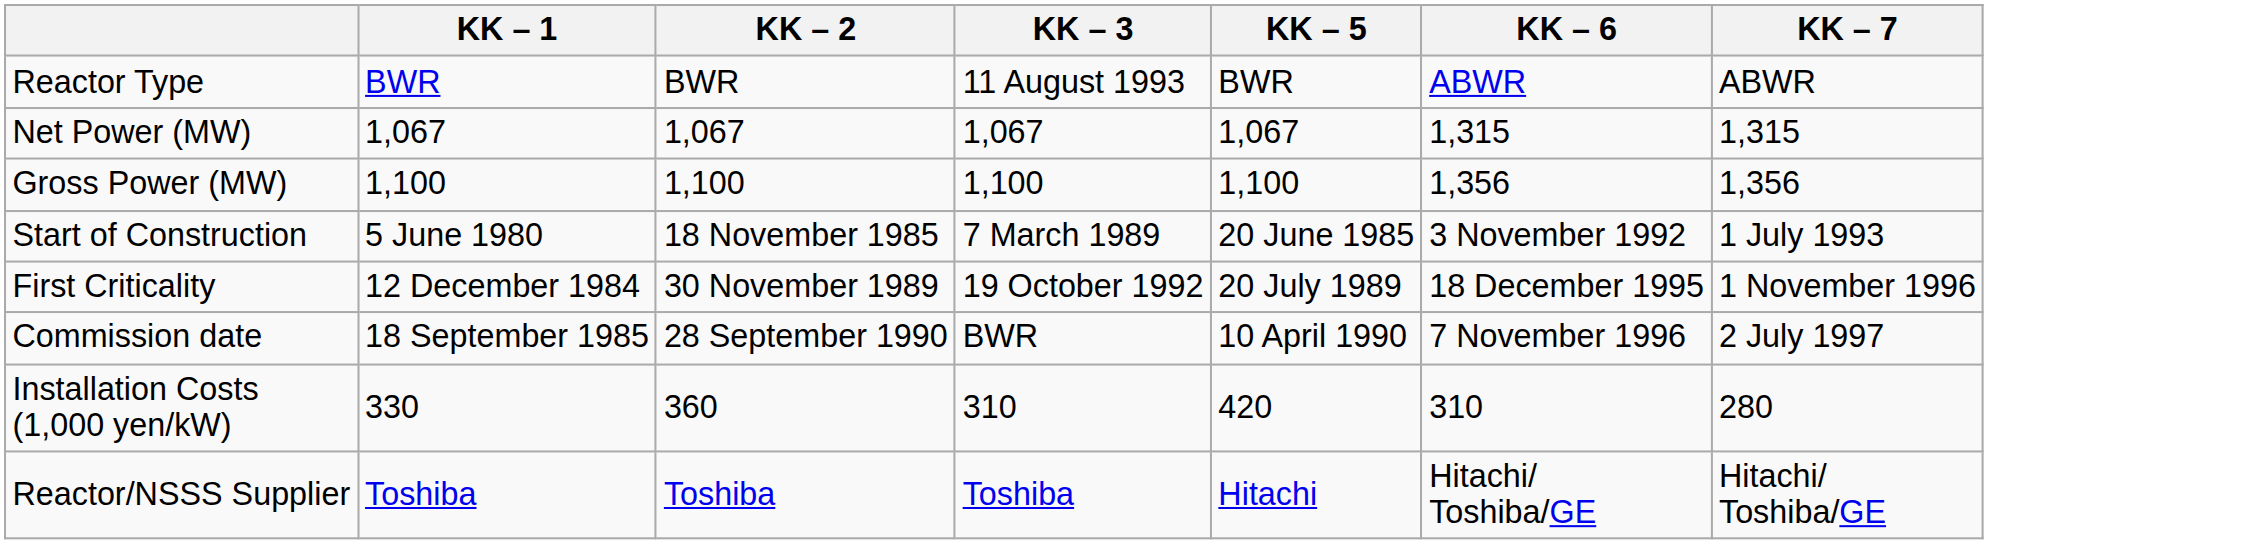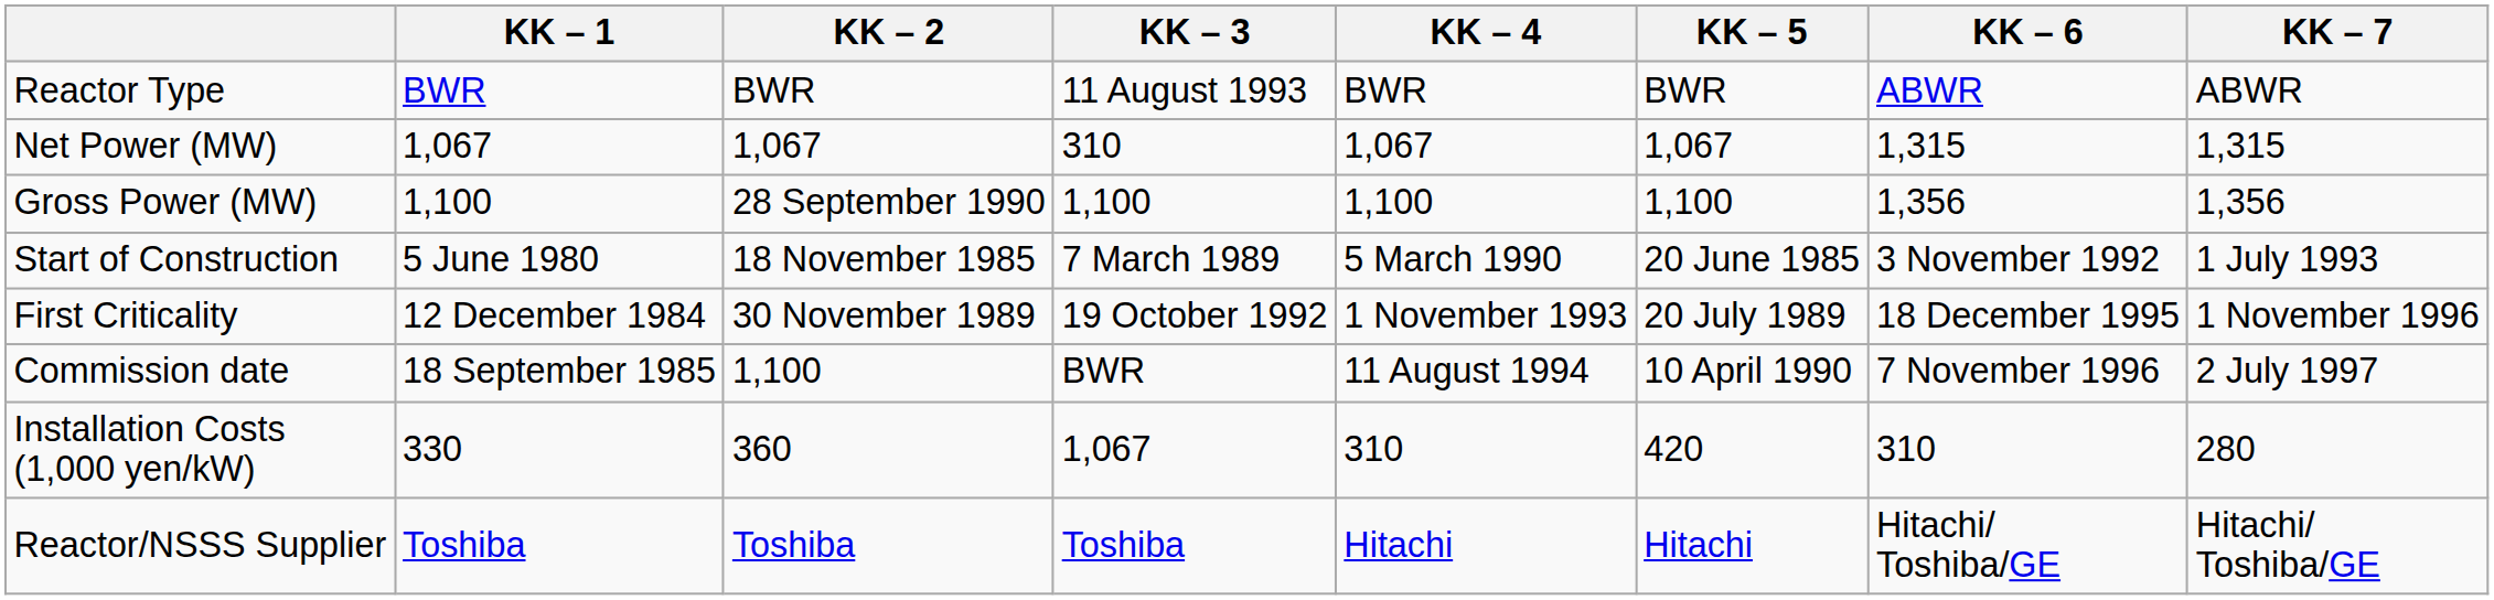+ column: KK – 4 | BWR | 1,067 | 1,100 | 5 March 1990 | 1 November 1993 | 11 August 1994 | 310 | Hitachi
Net Power (MW) | KK – 3: 1,067 -> 310
Gross Power (MW) | KK – 2: 1,100 -> 28 September 1990
Commission date | KK – 2: 28 September 1990 -> 1,100
Installation Costs (1,000 yen/kW) | KK – 3: 310 -> 1,067
